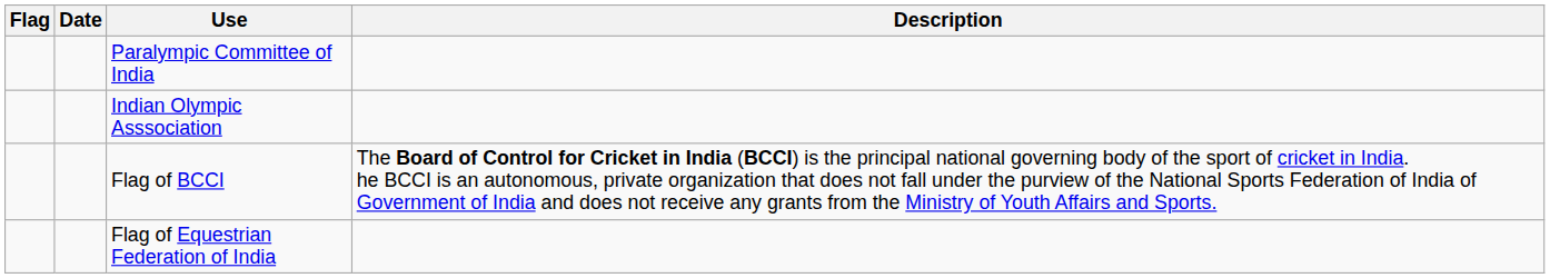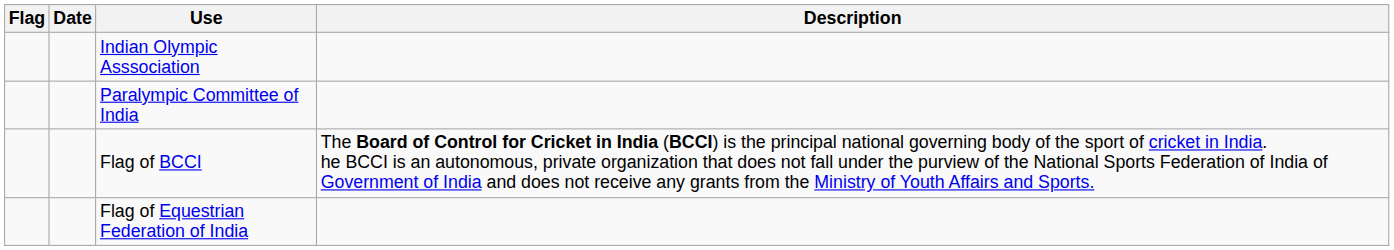rows swapped: Indian Olympic Asssociation <-> Paralympic Committee of India
